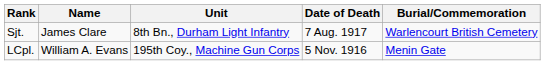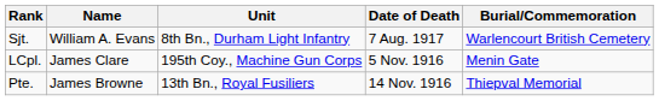Sjt. | Name: James Clare -> William A. Evans
LCpl. | Name: William A. Evans -> James Clare
+ row: Pte. | James Browne | 13th Bn., Royal Fusiliers | 14 Nov. 1916 | Thiepval Memorial
